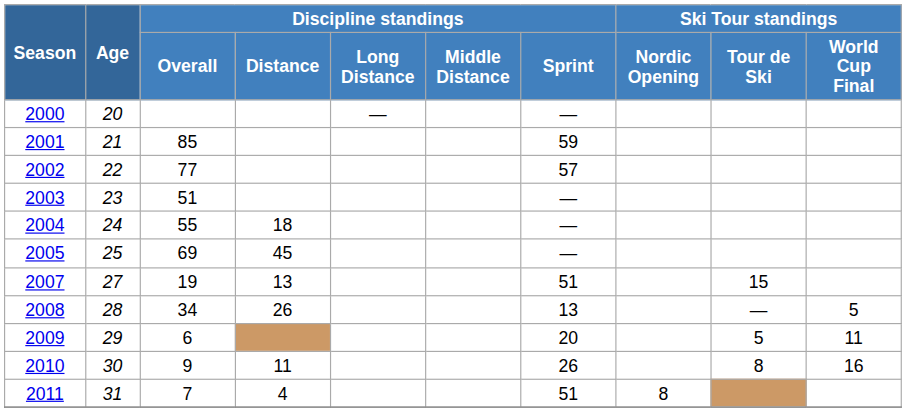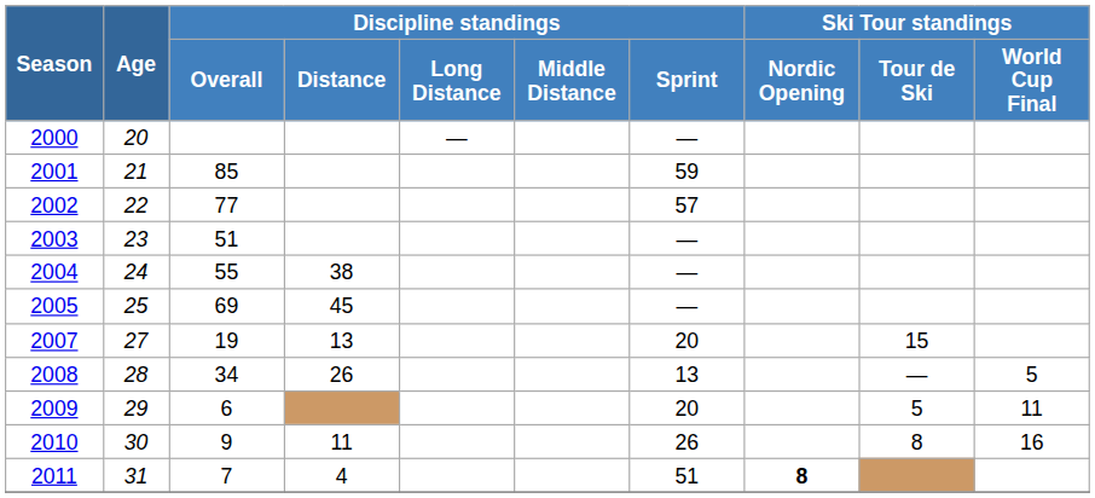2004 | Discipline standings / Distance: 18 -> 38
2007 | Discipline standings / Sprint: 51 -> 20
2011 | Ski Tour standings / Nordic Opening: normal -> bold
